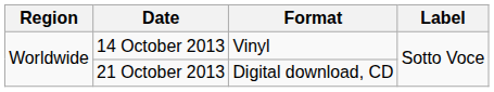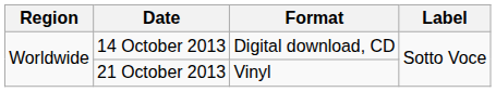14 October 2013 | Format: Vinyl -> Digital download, CD
21 October 2013 | Format: Digital download, CD -> Vinyl
